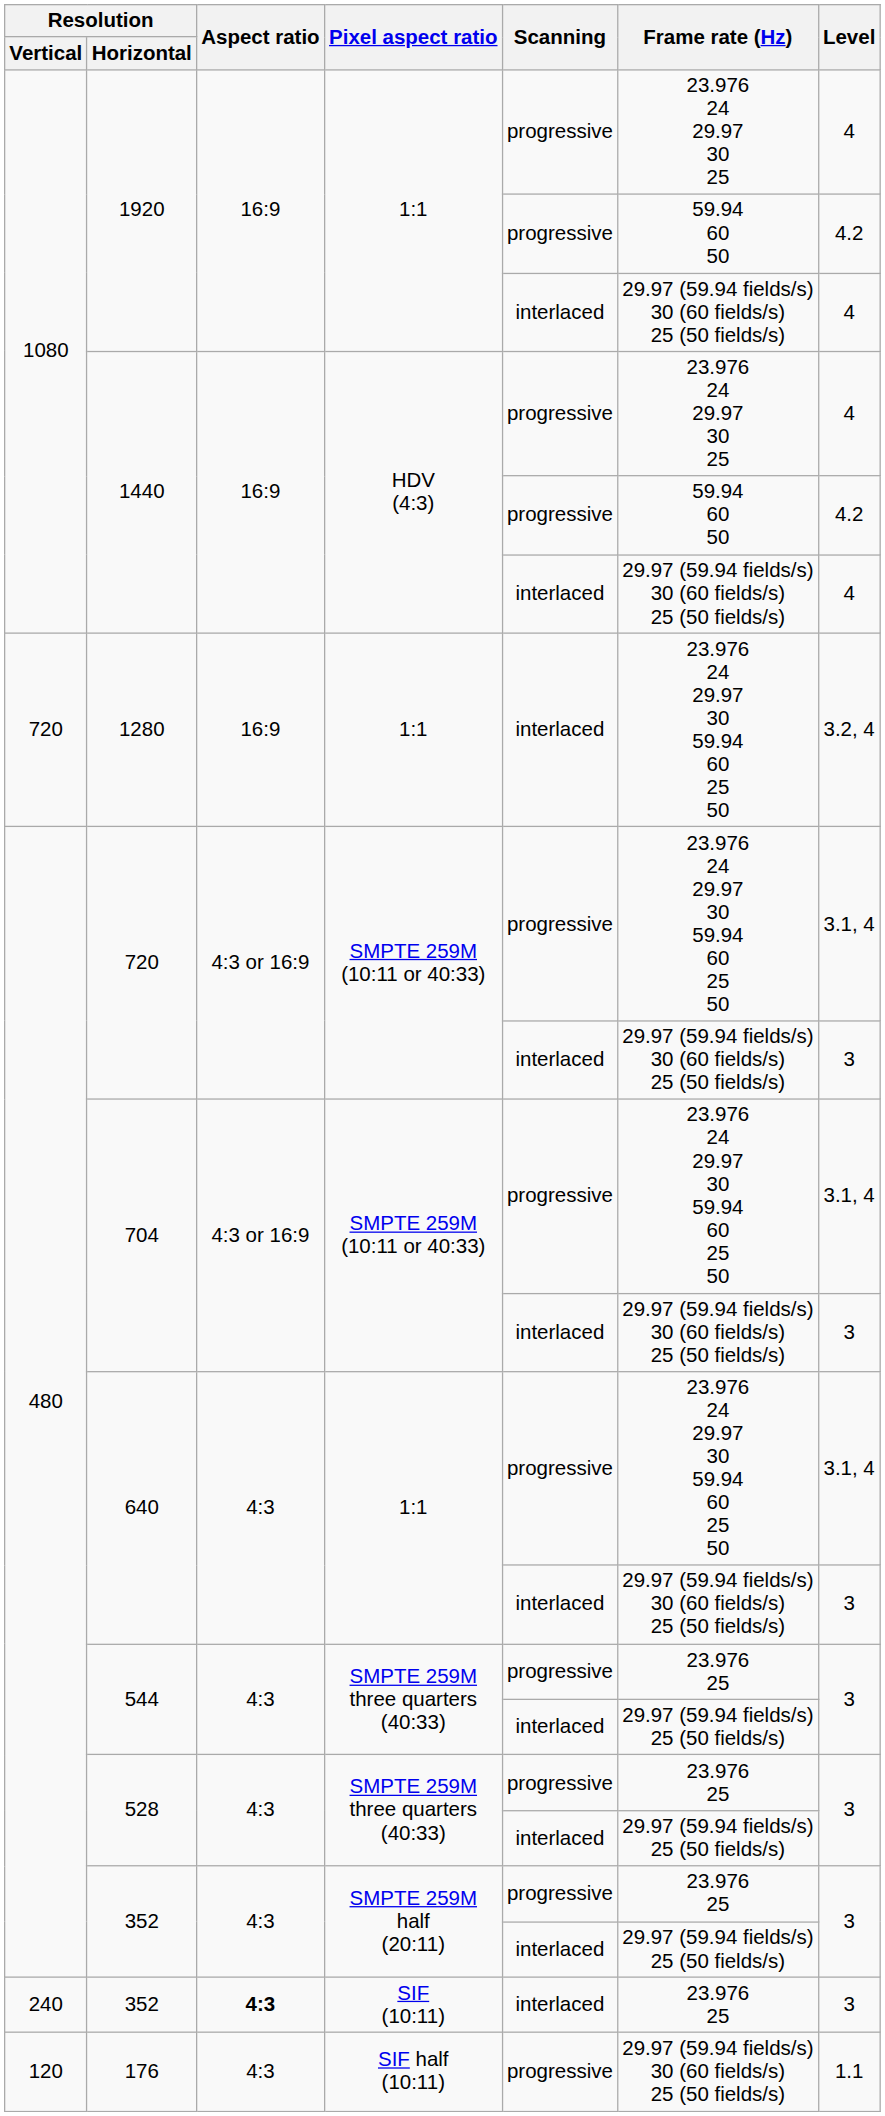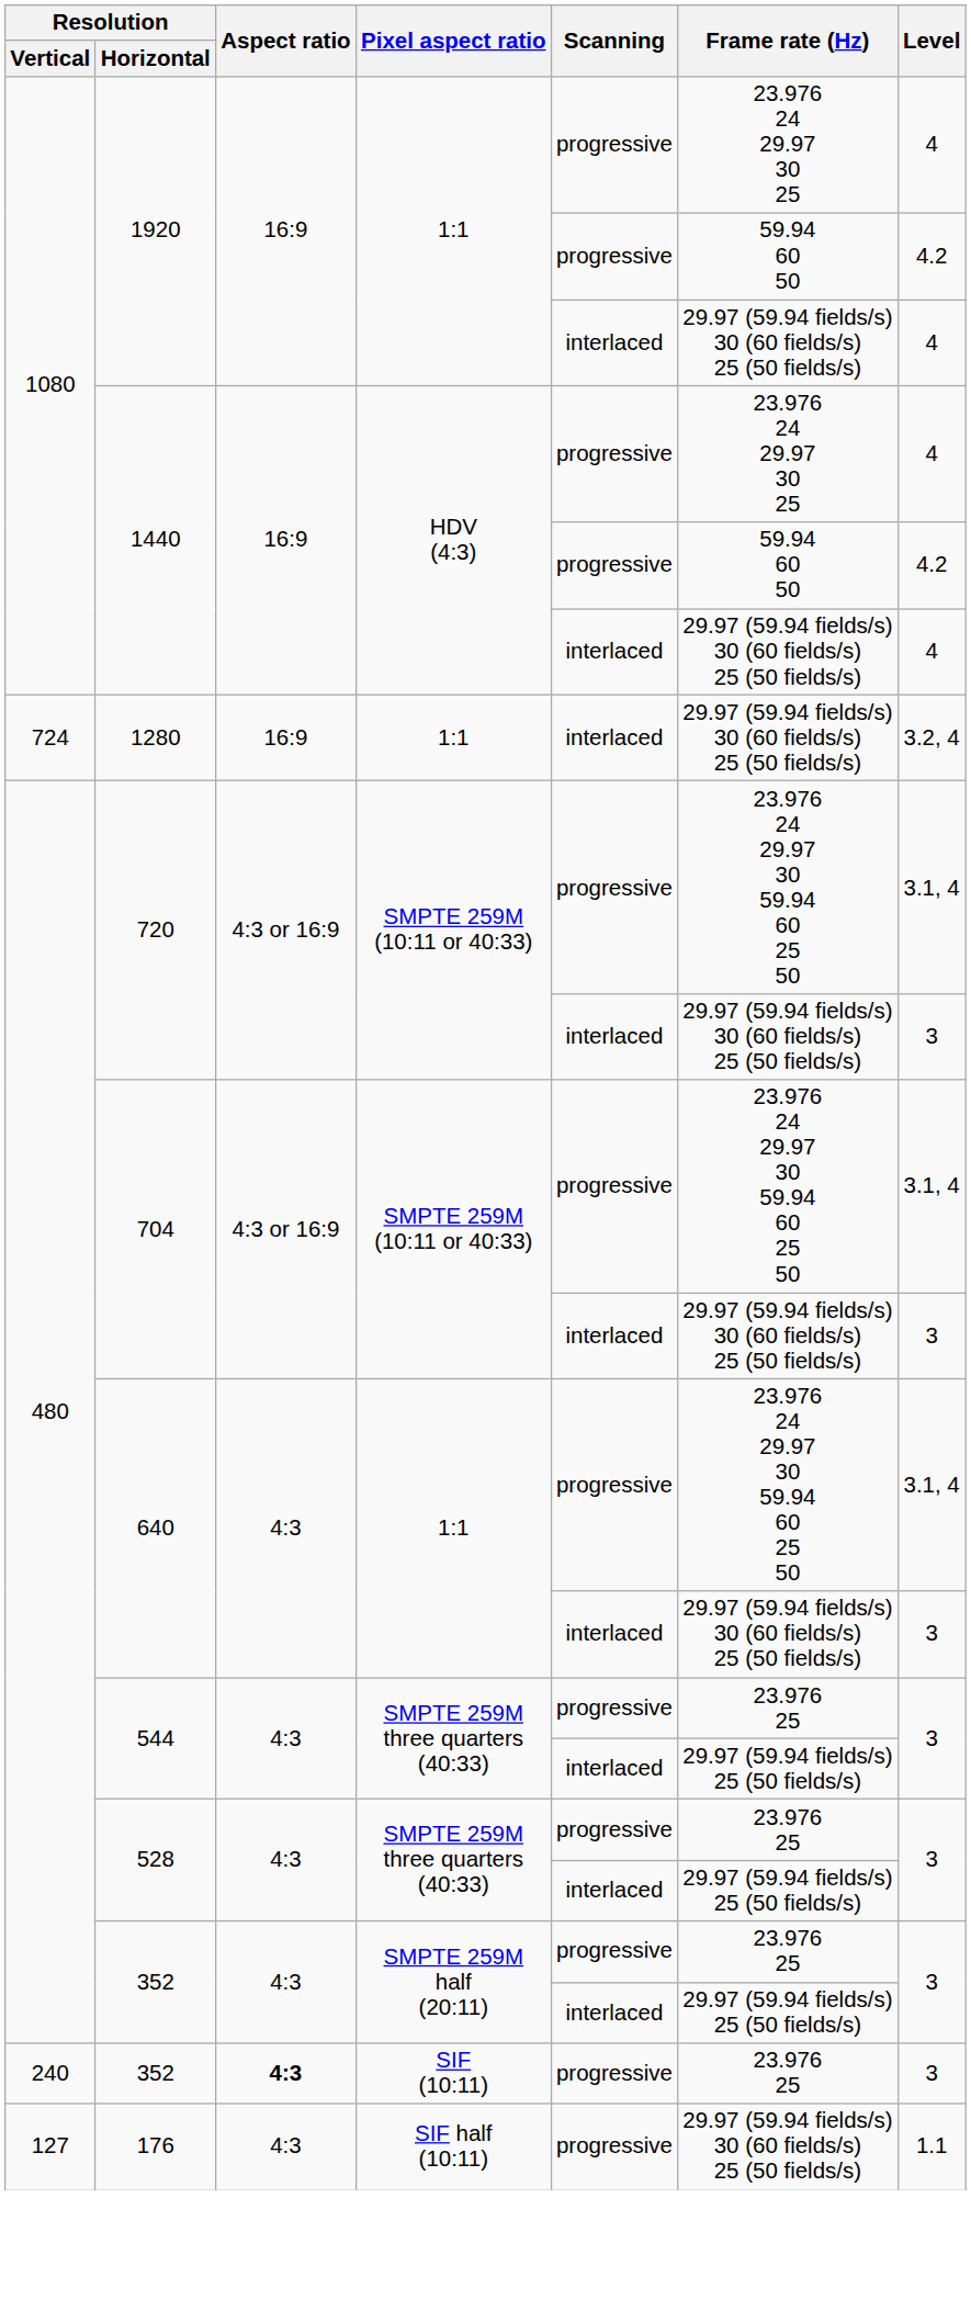1280 | Resolution / Vertical: 720 -> 724
1280 | Frame rate (Hz): 23.976 24 29.97 30 59.94 60 25 50 -> 29.97 (59.94 fields/s) 30 (60 fields/s) 25 (50 fields/s)
352 / SIF (10:11) | Scanning: interlaced -> progressive
176 | Resolution / Vertical: 120 -> 127
